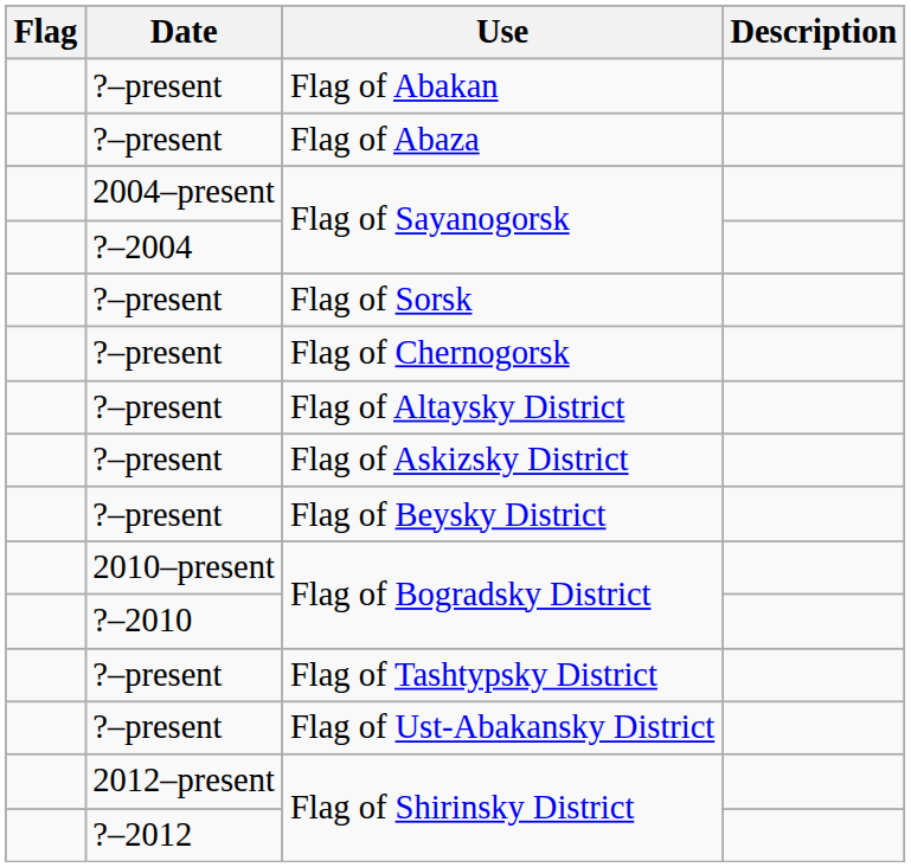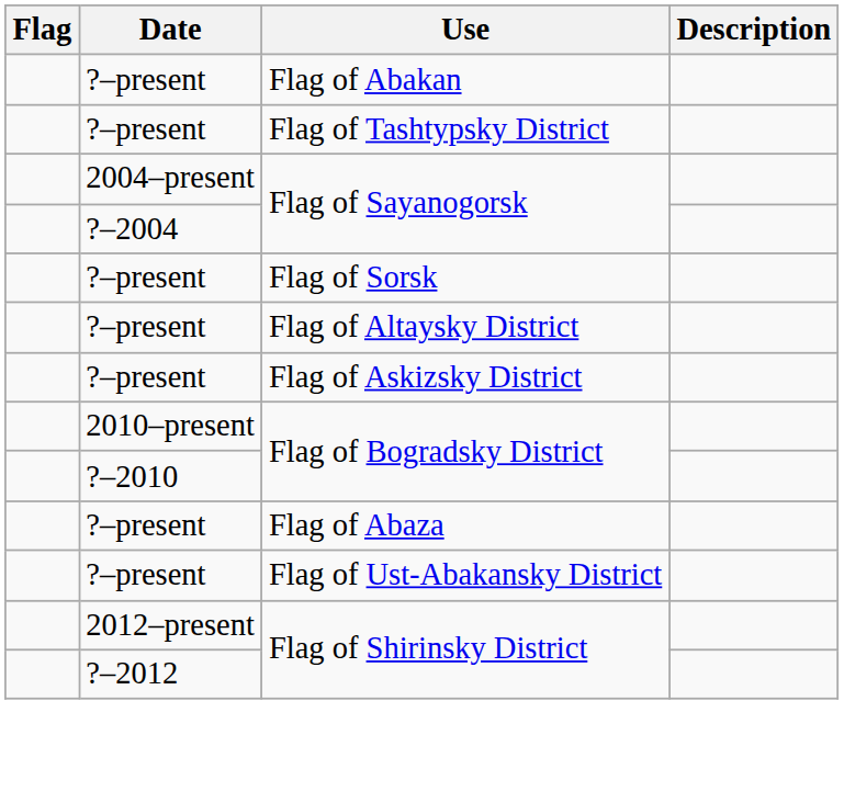rows swapped: Flag of Abaza <-> Flag of Tashtypsky District
- row: ?–present | Flag of Chernogorsk
- row: ?–present | Flag of Beysky District
